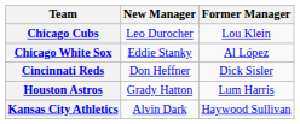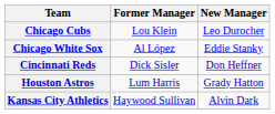columns swapped: Former Manager <-> New Manager
